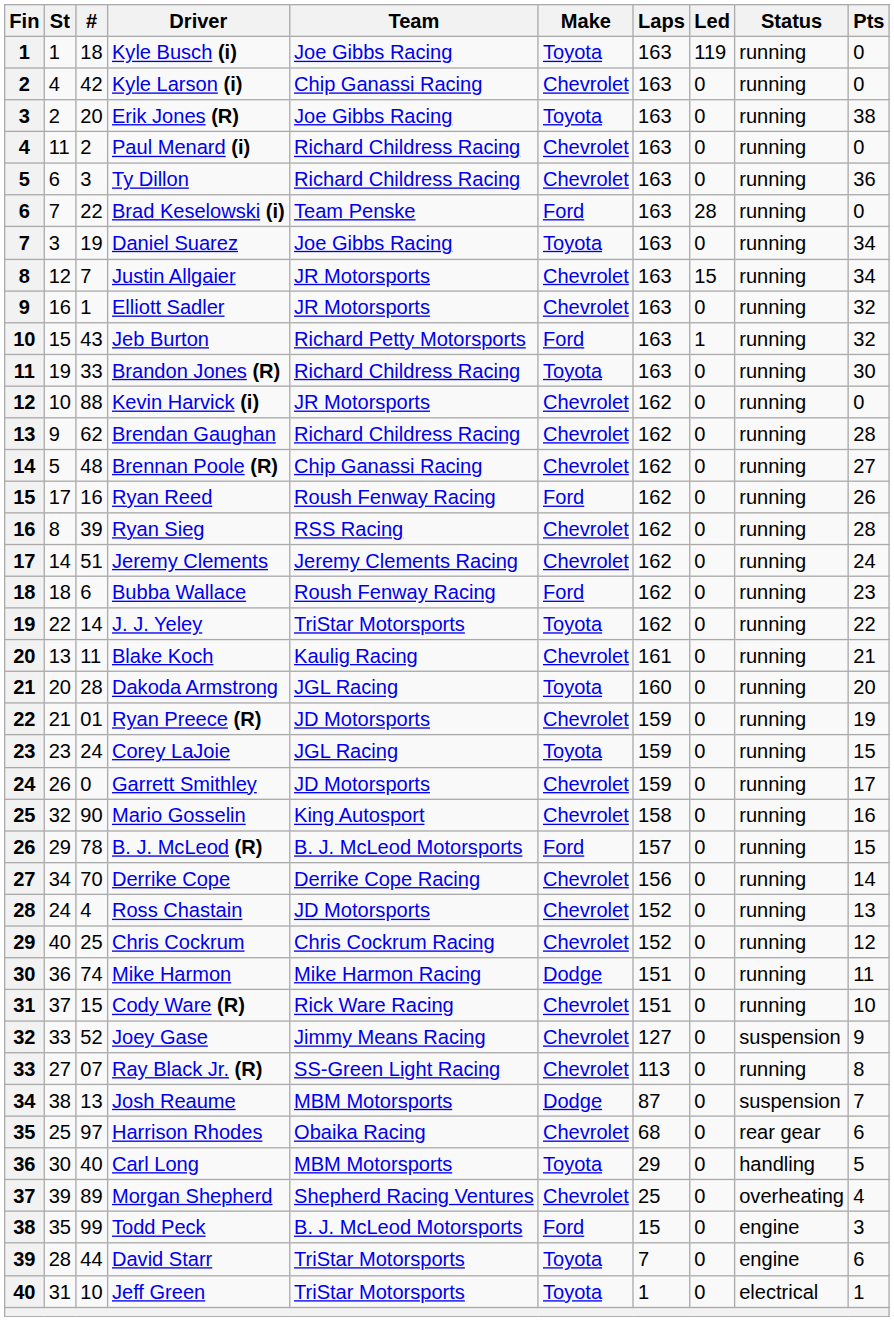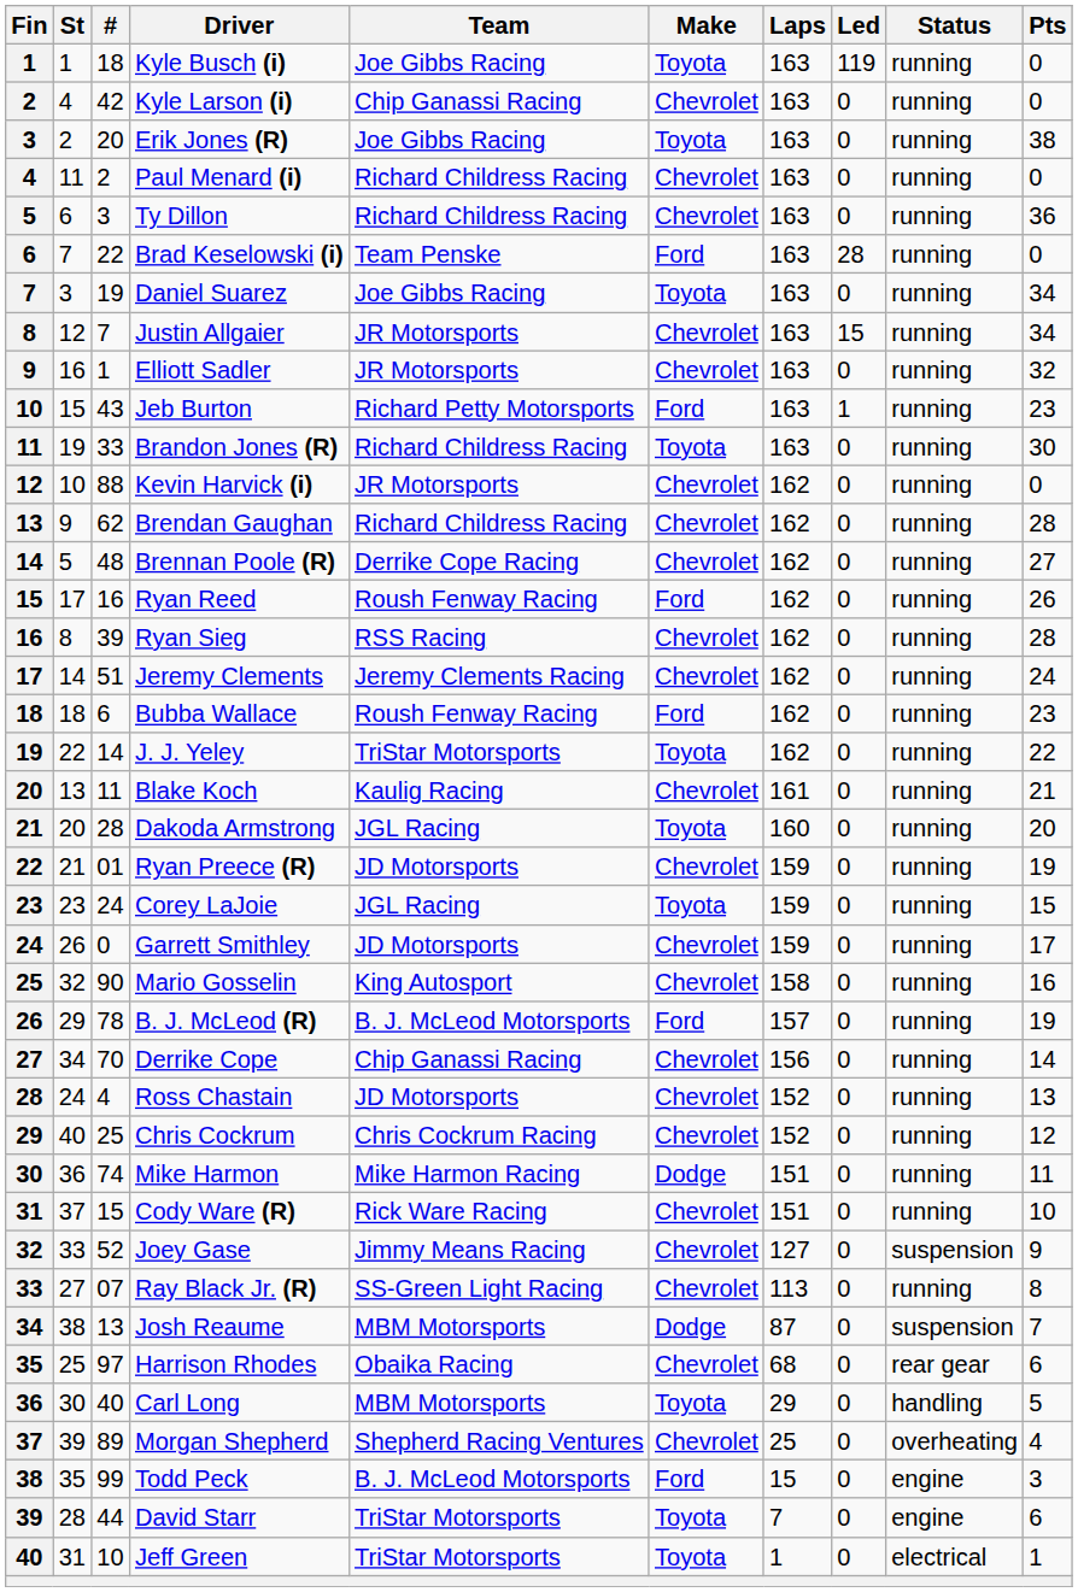Jeb Burton | Pts: 32 -> 23
Brennan Poole (R) | Team: Chip Ganassi Racing -> Derrike Cope Racing
B. J. McLeod (R) | Pts: 15 -> 19
Derrike Cope | Team: Derrike Cope Racing -> Chip Ganassi Racing
